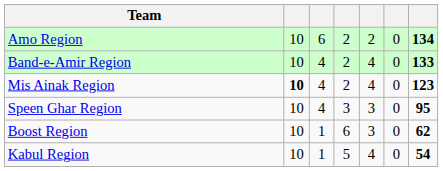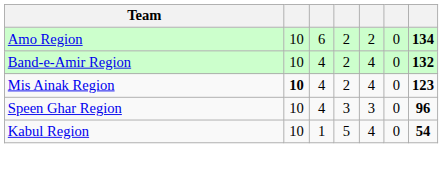Band-e-Amir Region | column 7: 133 -> 132
Speen Ghar Region | column 7: 95 -> 96
- row: Boost Region | 10 | 1 | 6 | 3 | 0 | 62
